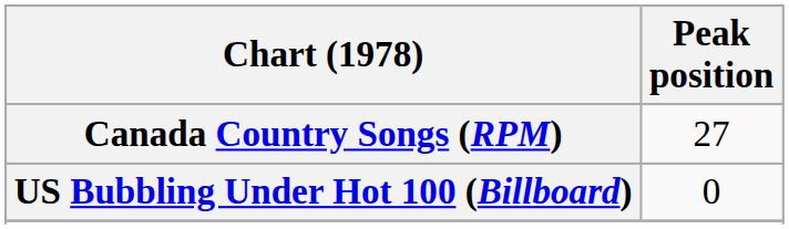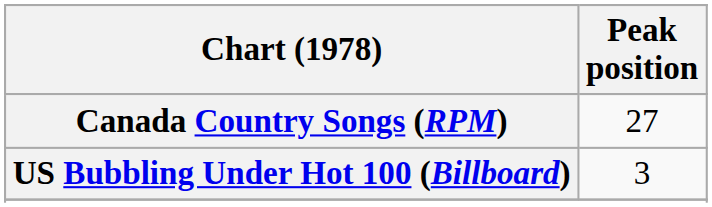US Bubbling Under Hot 100 (Billboard) | Peak position: 0 -> 3
